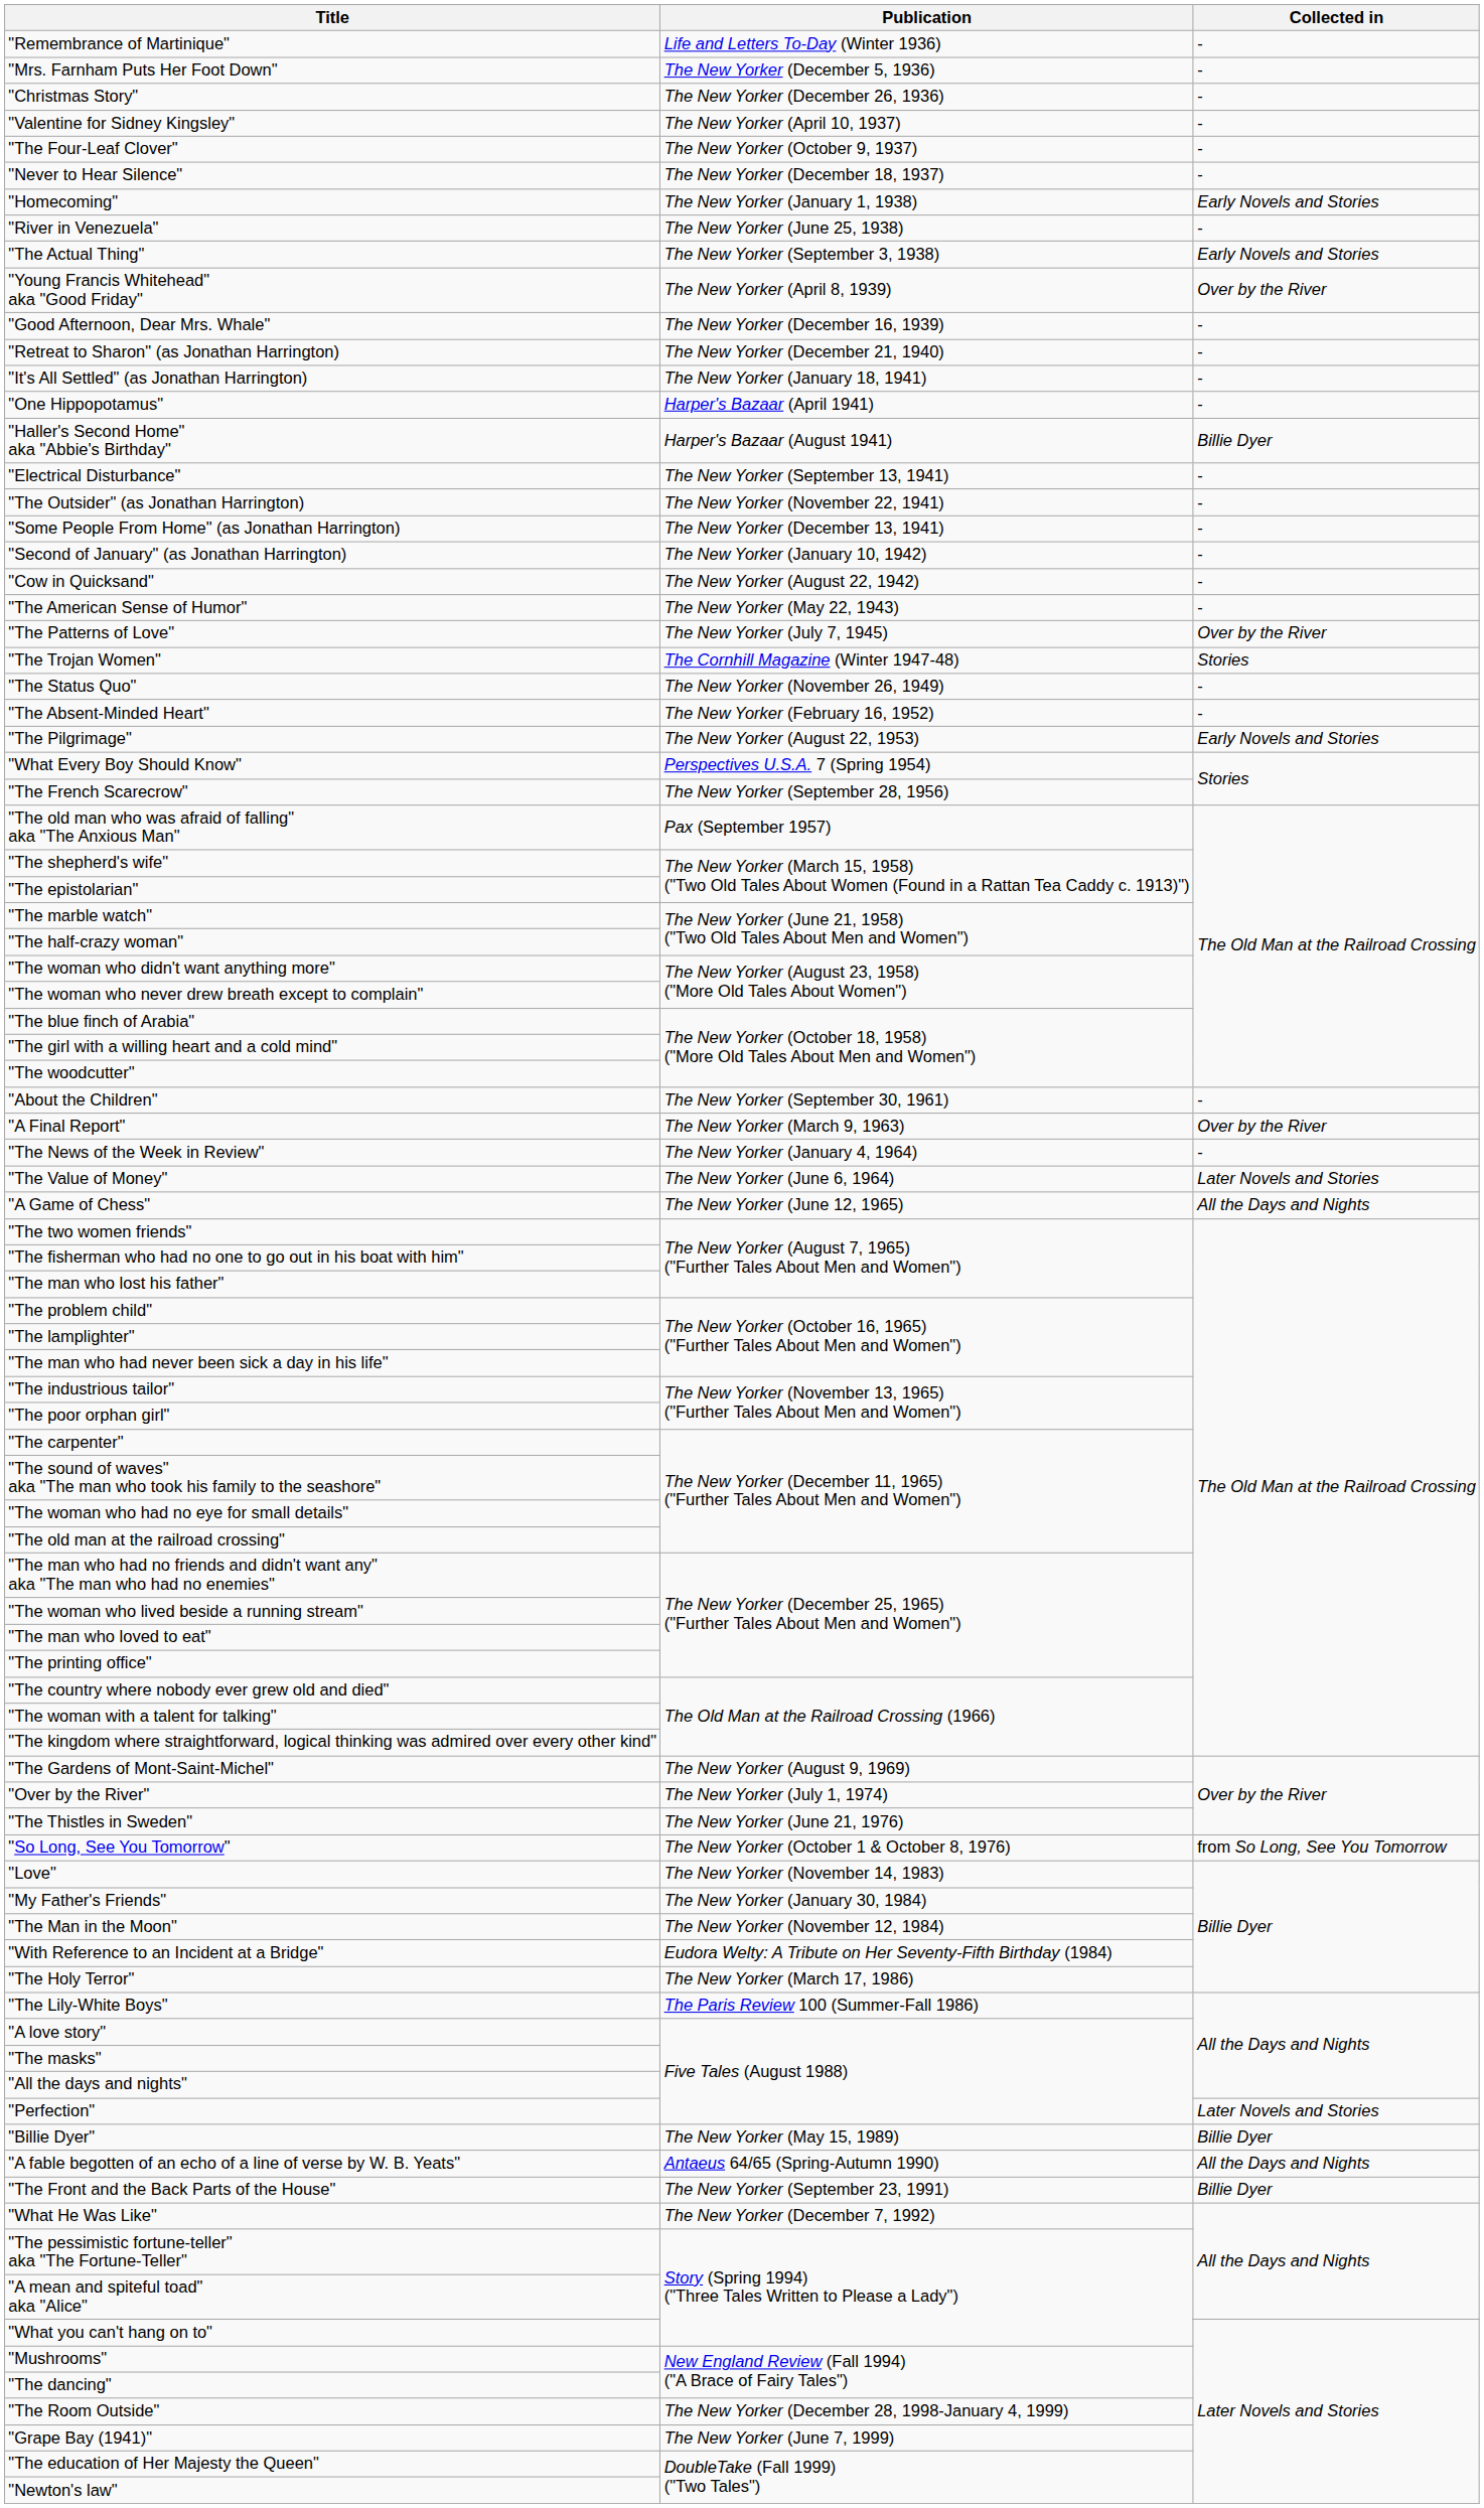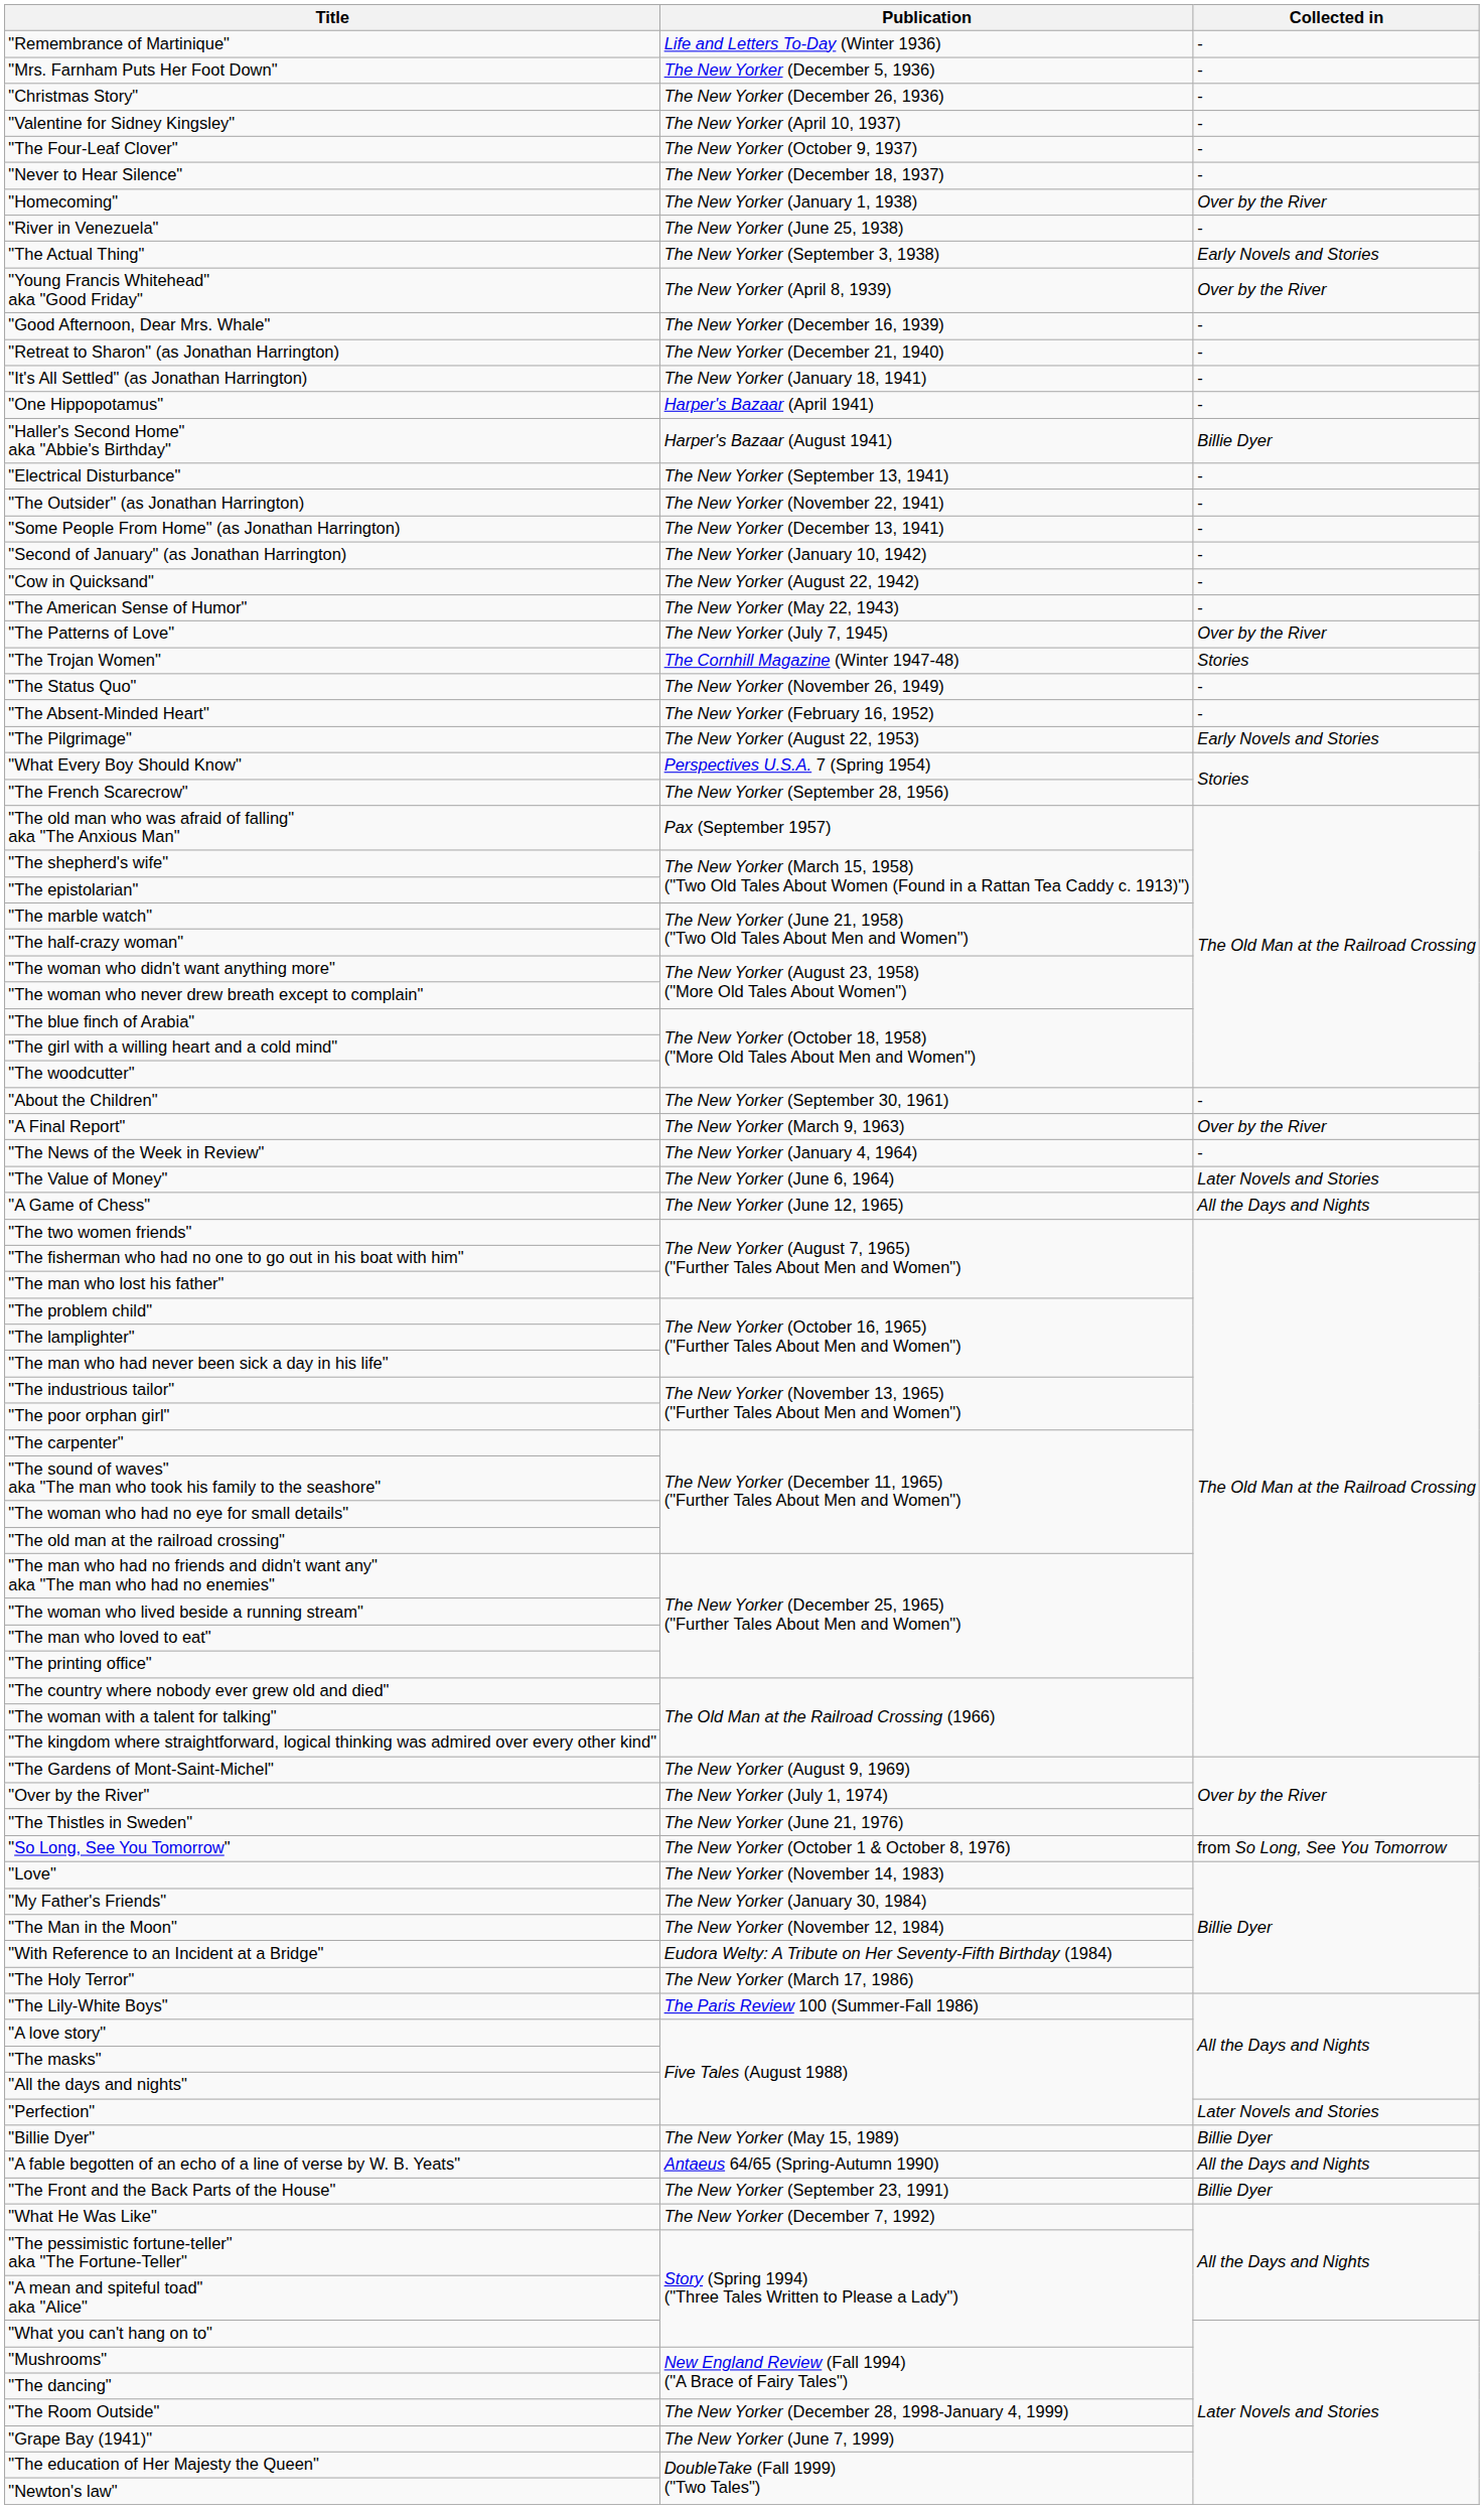"Homecoming" | Collected in: Early Novels and Stories -> Over by the River
